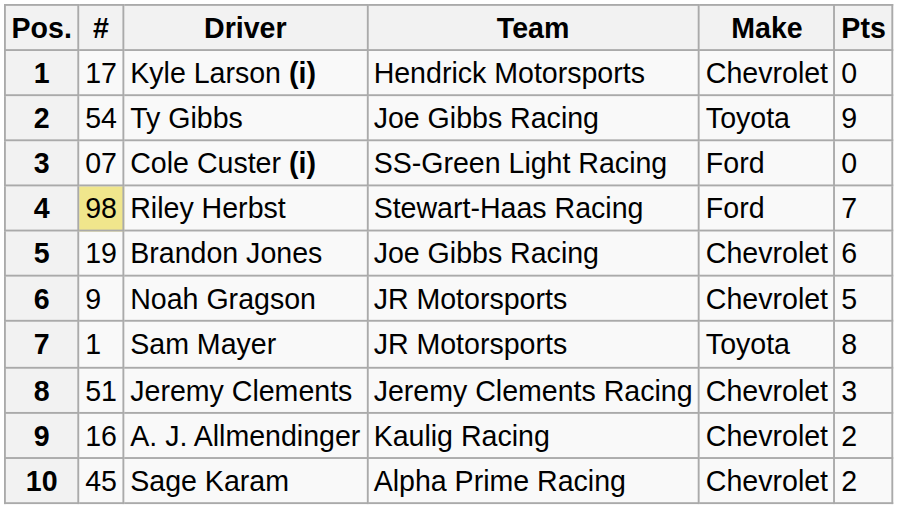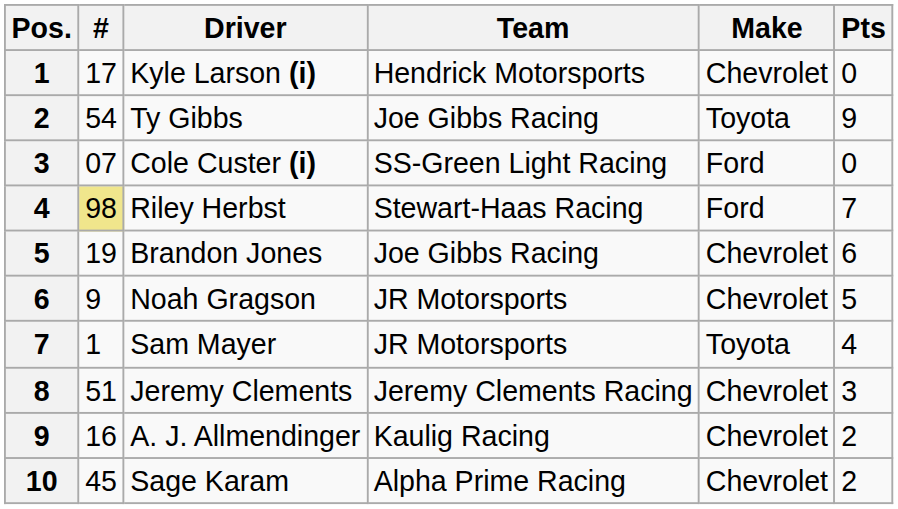Sam Mayer | Pts: 8 -> 4
